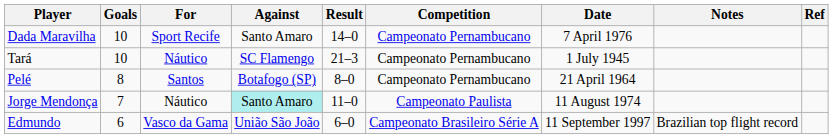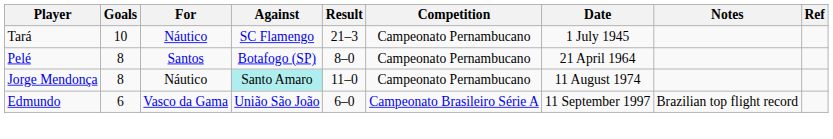- row: Dada Maravilha | 10 | Sport Recife | Santo Amaro | 14–0 | Campeonato Pernambucano | 7 April 1976
Jorge Mendonça | Goals: 7 -> 8
Jorge Mendonça | Competition: Campeonato Paulista -> Campeonato Pernambucano
